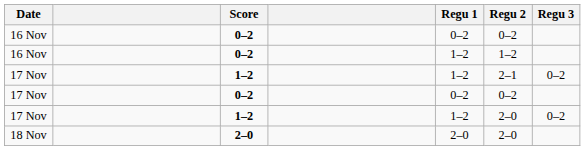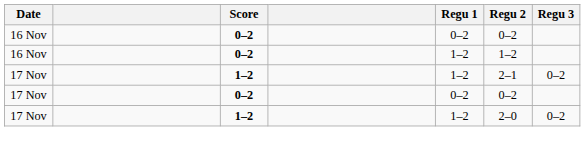- row: 18 Nov | 2–0 | 2–0 | 2–0
